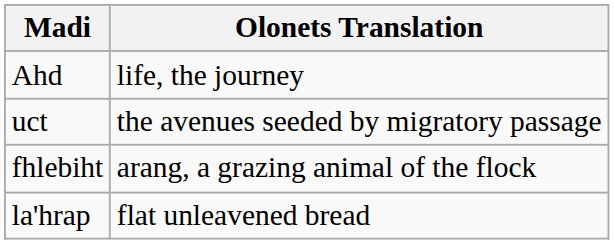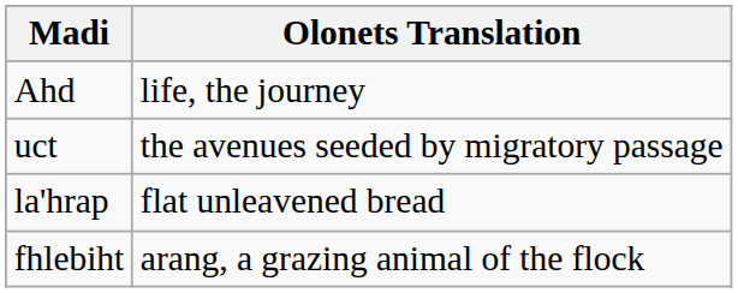rows swapped: la'hrap <-> fhlebiht
